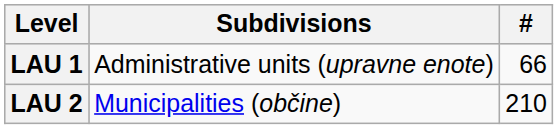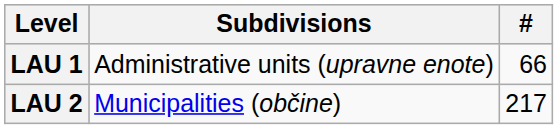LAU 2 | #: 210 -> 217
